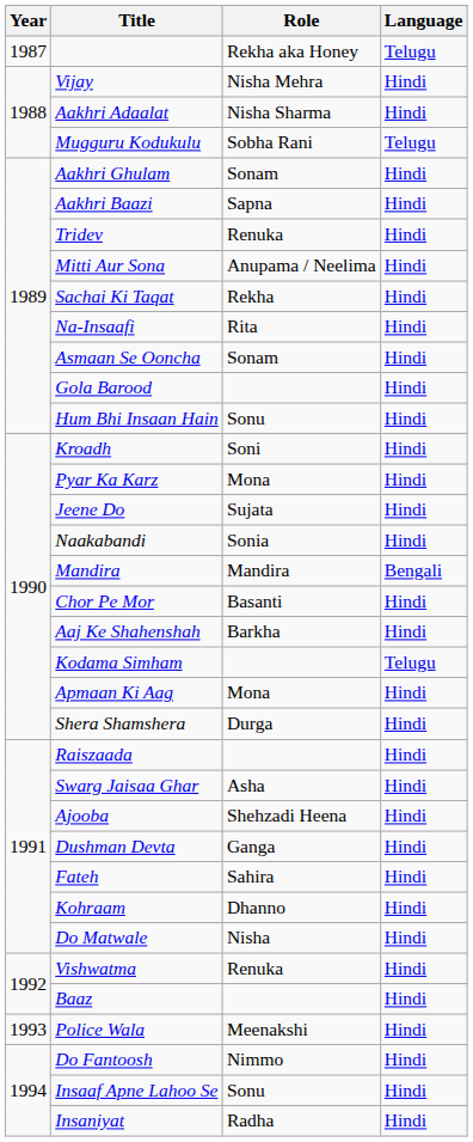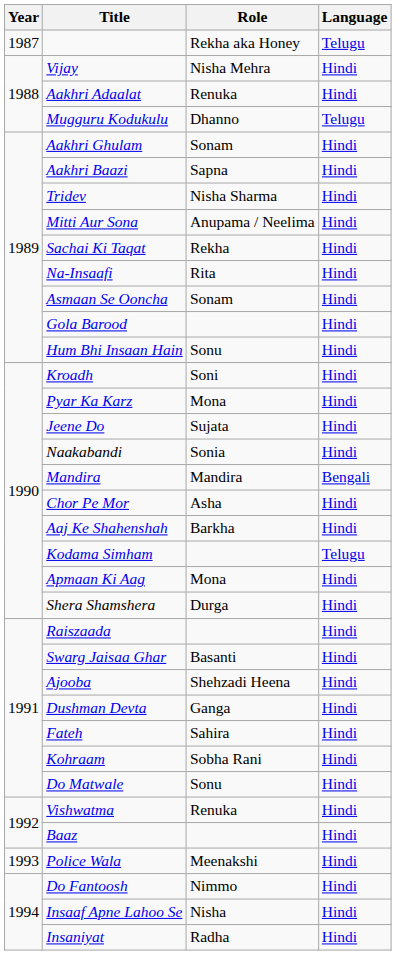Aakhri Adaalat | Role: Nisha Sharma -> Renuka
Mugguru Kodukulu | Role: Sobha Rani -> Dhanno
Tridev | Role: Renuka -> Nisha Sharma
Chor Pe Mor | Role: Basanti -> Asha
Swarg Jaisaa Ghar | Role: Asha -> Basanti
Kohraam | Role: Dhanno -> Sobha Rani
Do Matwale | Role: Nisha -> Sonu
Insaaf Apne Lahoo Se | Role: Sonu -> Nisha
